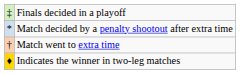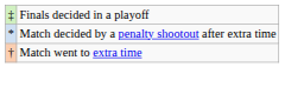- row: ♦ | Indicates the winner in two-leg matches
